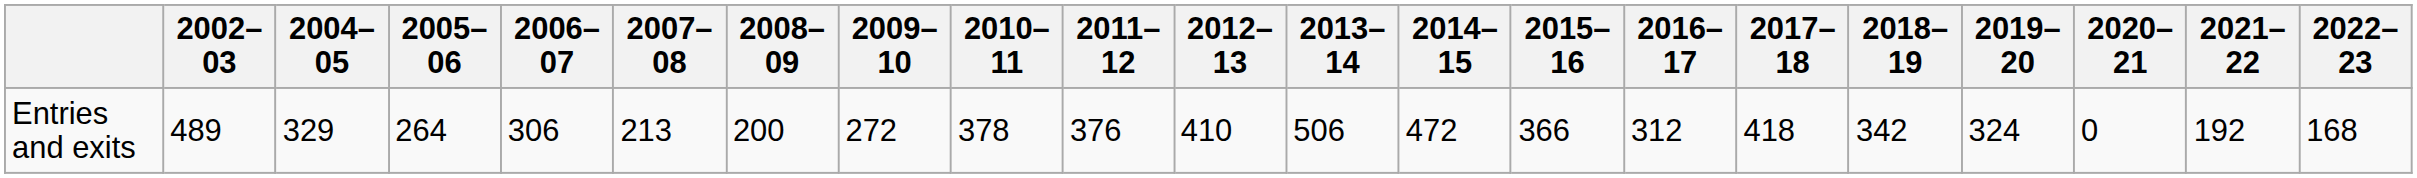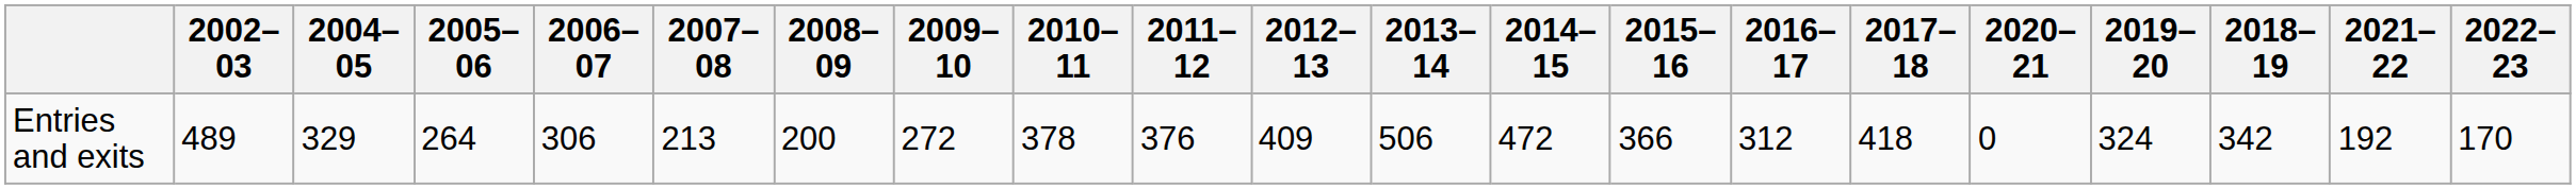columns swapped: 2018–19 <-> 2020–21
Entries and exits | 2012–13: 410 -> 409
Entries and exits | 2022–23: 168 -> 170
